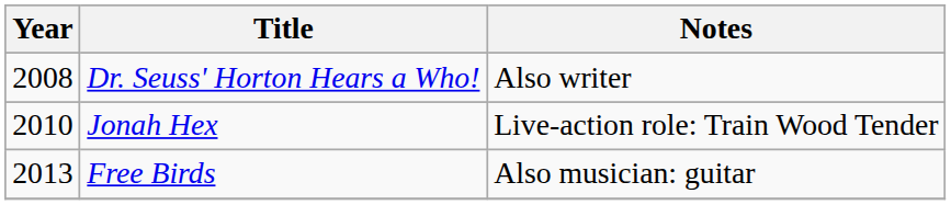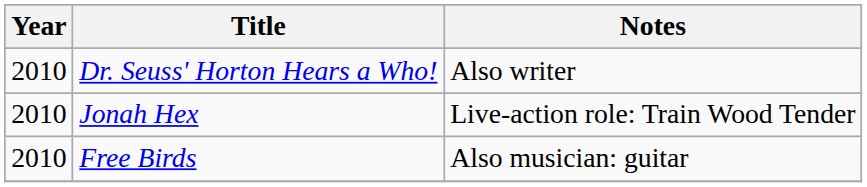Dr. Seuss' Horton Hears a Who! | Year: 2008 -> 2010
Free Birds | Year: 2013 -> 2010
